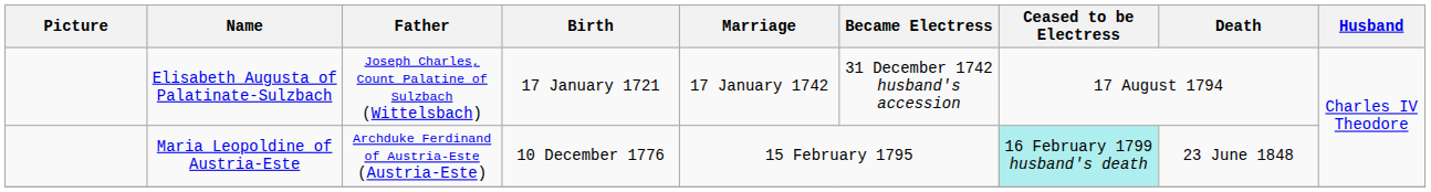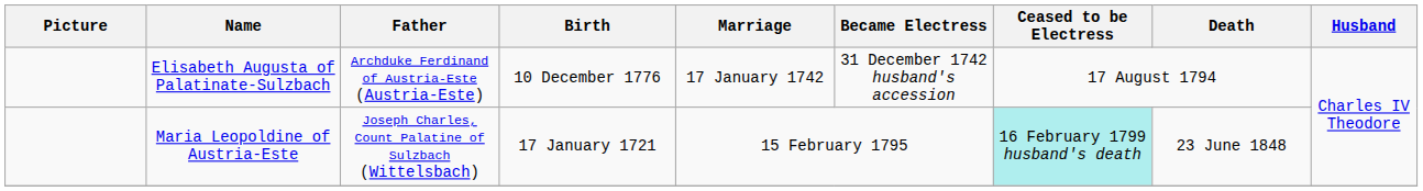Elisabeth Augusta of Palatinate-Sulzbach | Father: Joseph Charles, Count Palatine of Sulzbach (Wittelsbach) -> Archduke Ferdinand of Austria-Este (Austria-Este)
Elisabeth Augusta of Palatinate-Sulzbach | Birth: 17 January 1721 -> 10 December 1776
Maria Leopoldine of Austria-Este | Father: Archduke Ferdinand of Austria-Este (Austria-Este) -> Joseph Charles, Count Palatine of Sulzbach (Wittelsbach)
Maria Leopoldine of Austria-Este | Birth: 10 December 1776 -> 17 January 1721
